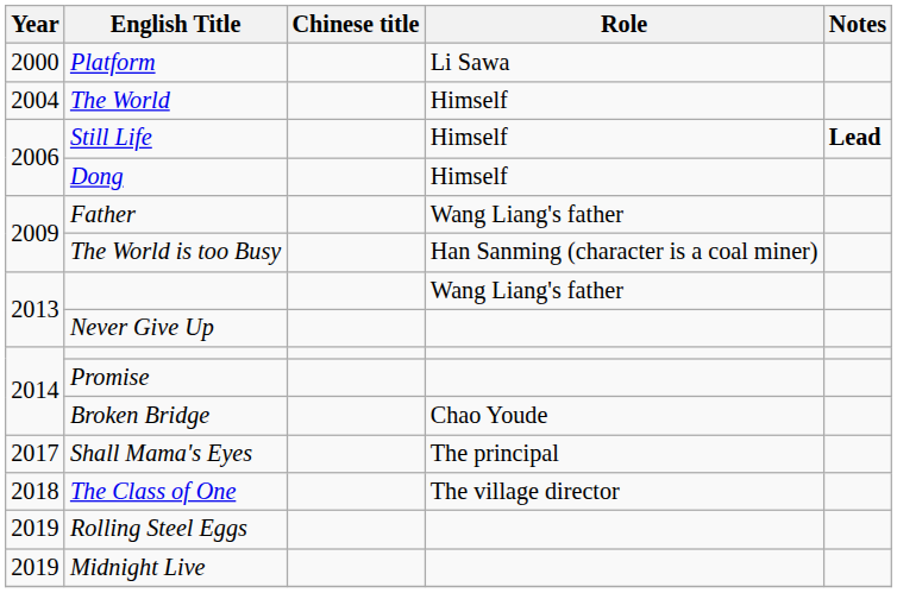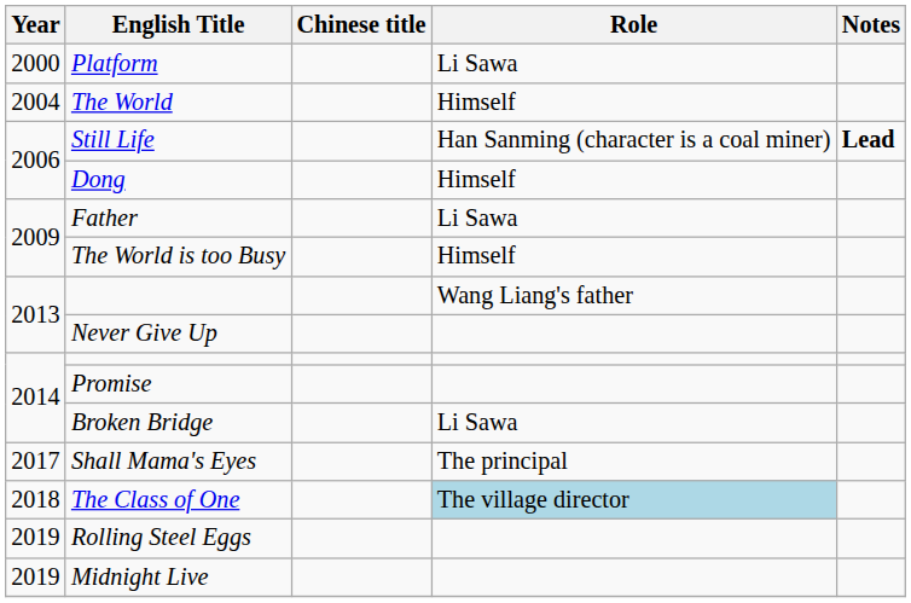Still Life | Role: Himself -> Han Sanming (character is a coal miner)
Father | Role: Wang Liang's father -> Li Sawa
The World is too Busy | Role: Han Sanming (character is a coal miner) -> Himself
Broken Bridge | Role: Chao Youde -> Li Sawa
The Class of One | Role: no background -> lightblue background
